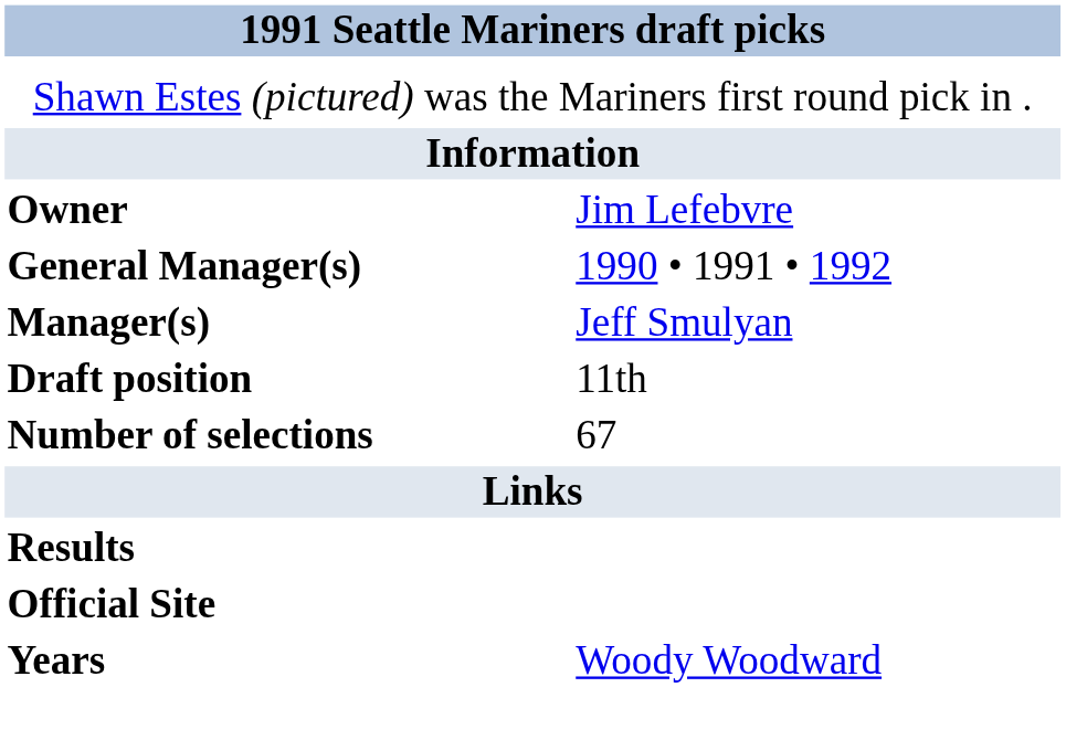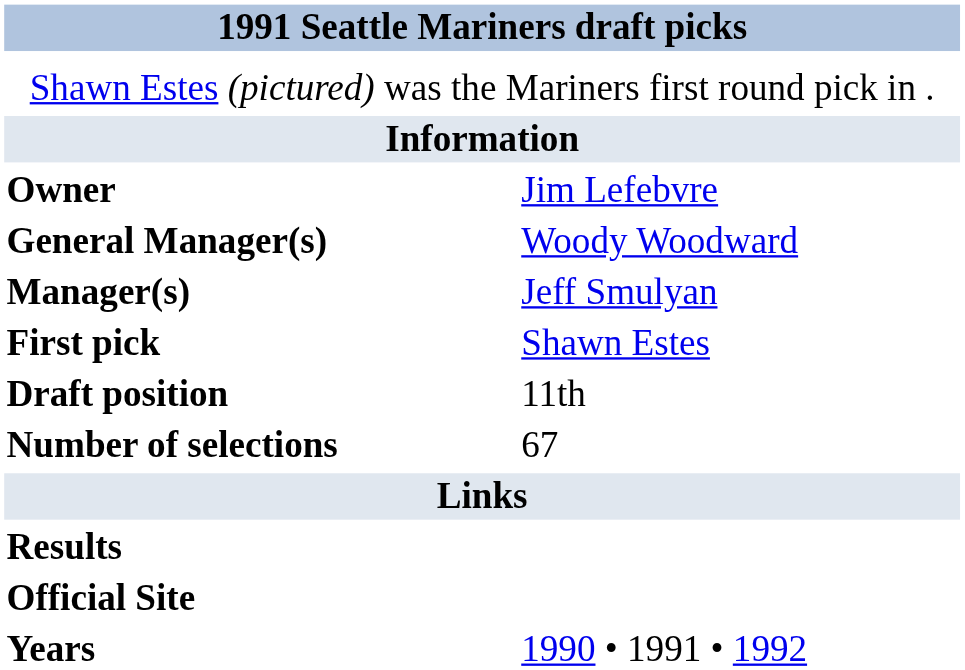General Manager(s) | column 2: 1990 • 1991 • 1992 -> Woody Woodward
+ row: First pick | Shawn Estes
Years | column 2: Woody Woodward -> 1990 • 1991 • 1992
